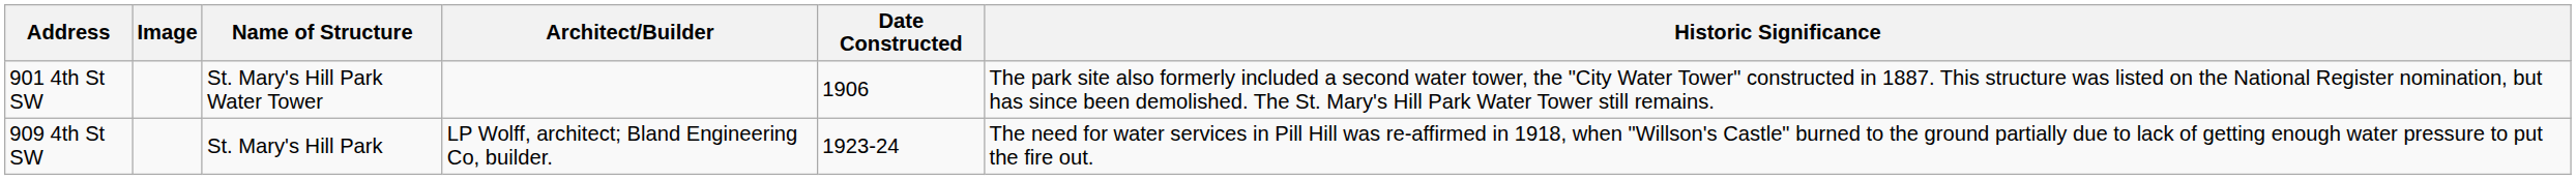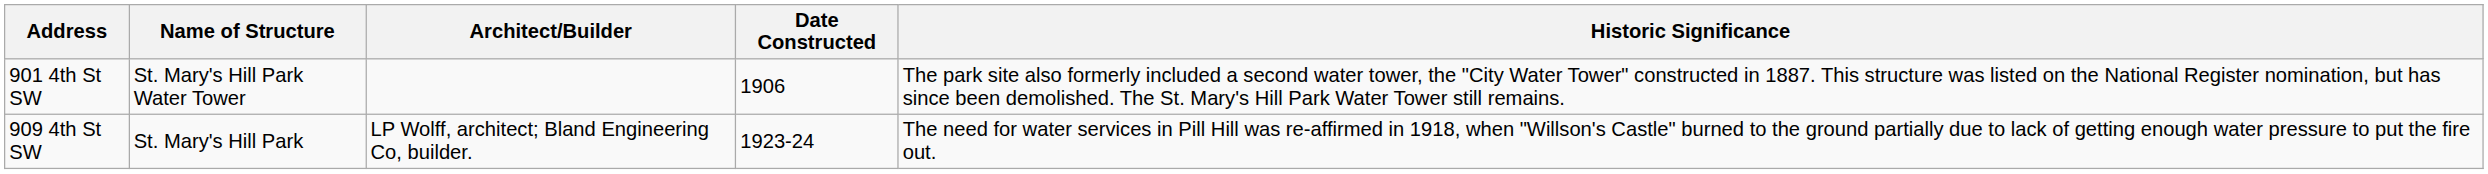- column: Image
